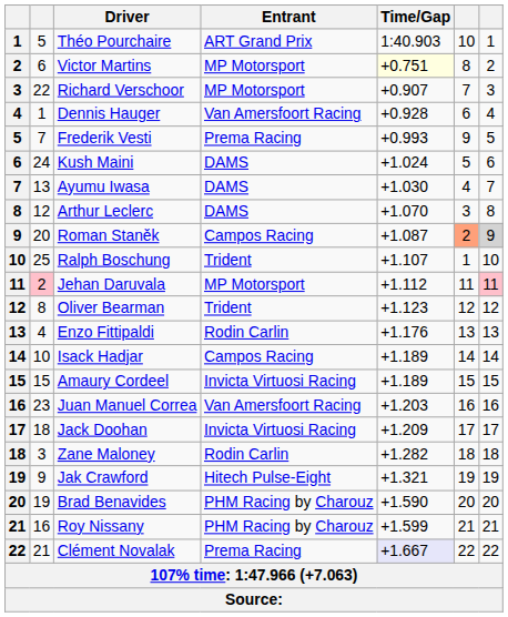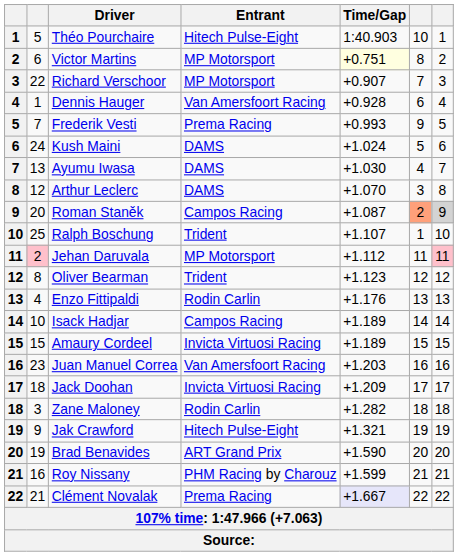Théo Pourchaire | Entrant: ART Grand Prix -> Hitech Pulse-Eight
Brad Benavides | Entrant: PHM Racing by Charouz -> ART Grand Prix
